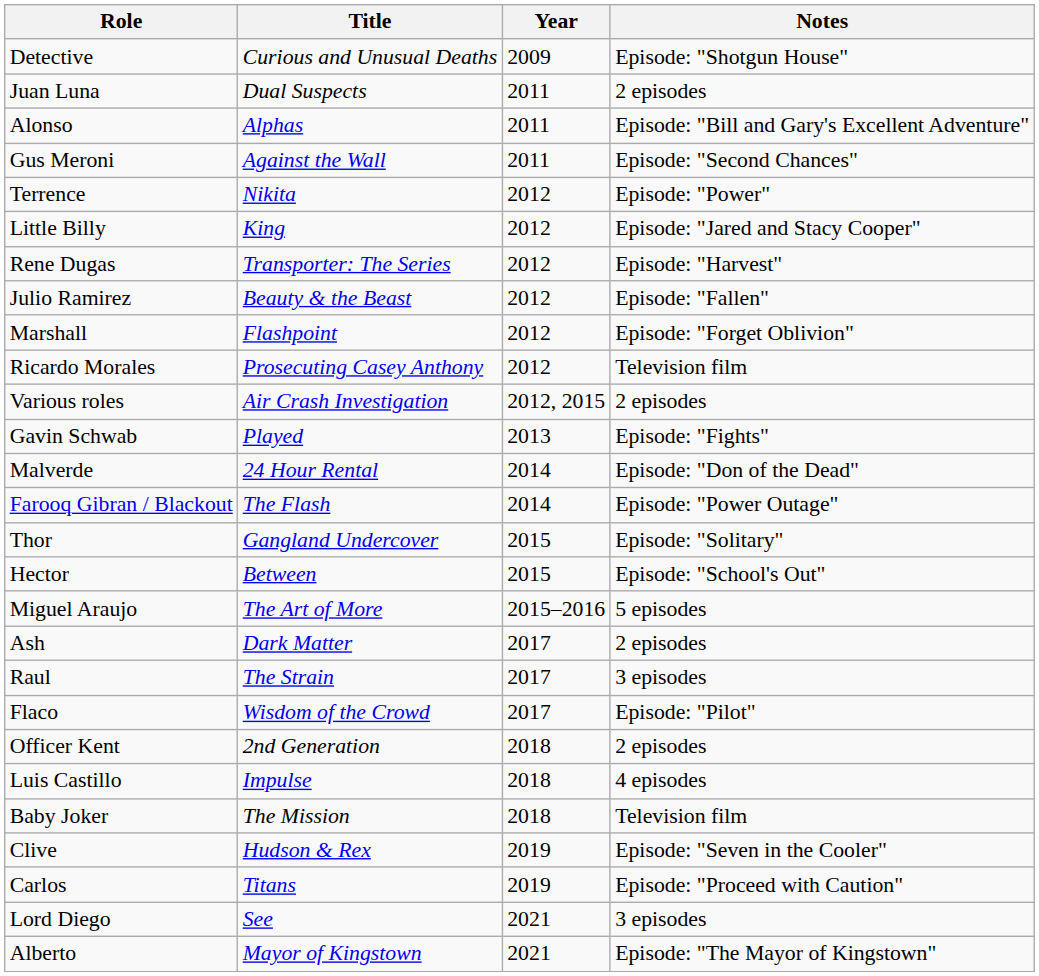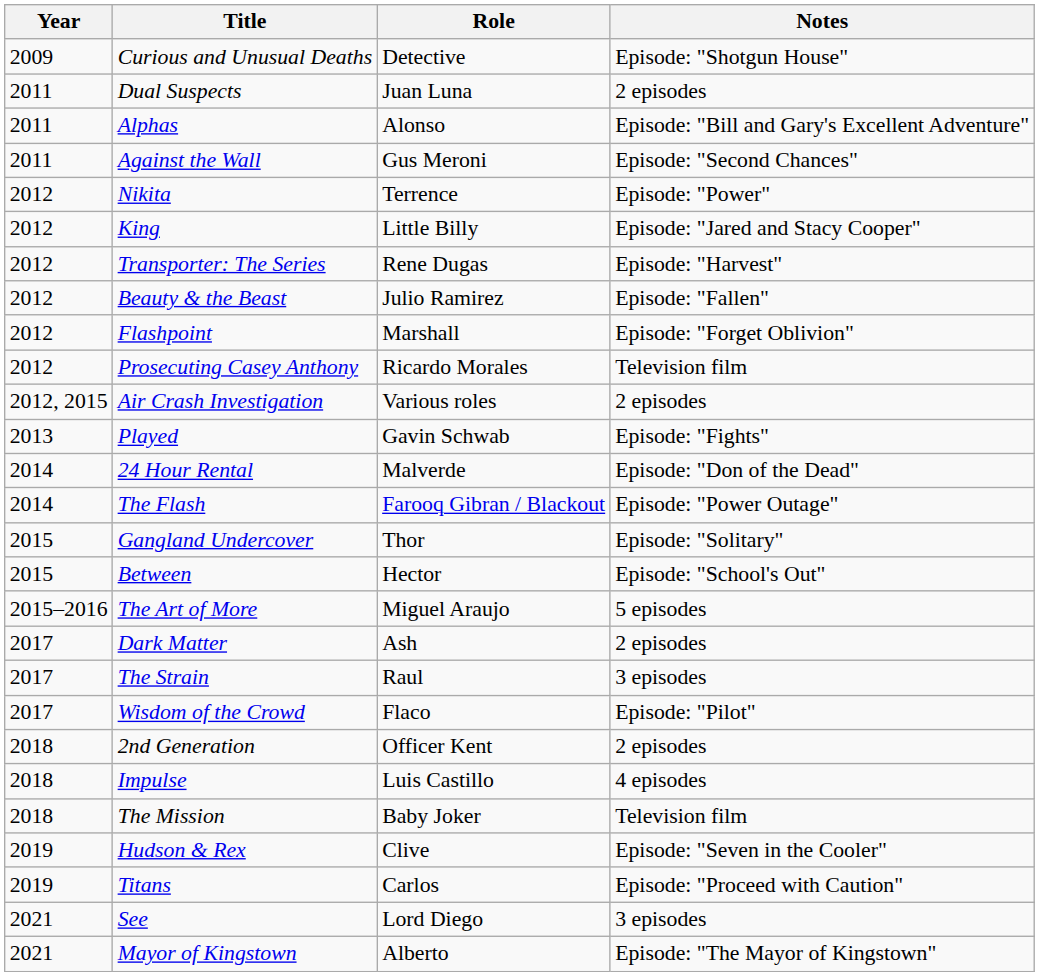columns swapped: Year <-> Role
